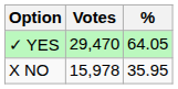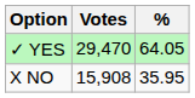X NO | Votes: 15,978 -> 15,908
